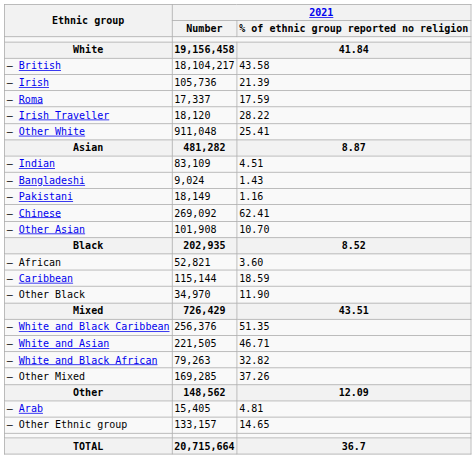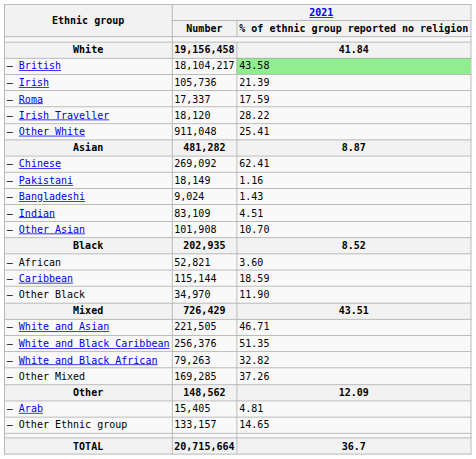– British | 2021 / % of ethnic group reported no religion: no background -> lightgreen background
rows swapped: – Indian <-> – Chinese
rows swapped: – Pakistani <-> – Bangladeshi
rows swapped: – White and Black Caribbean <-> – White and Asian
